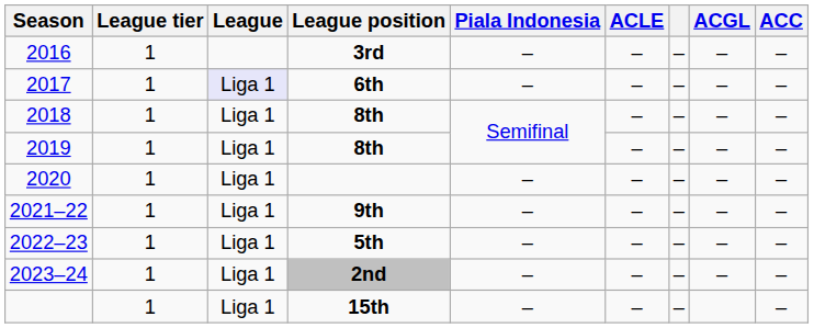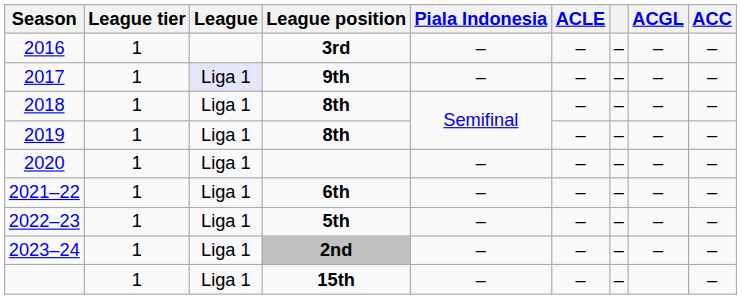2017 | League position: 6th -> 9th
2021–22 | League position: 9th -> 6th
